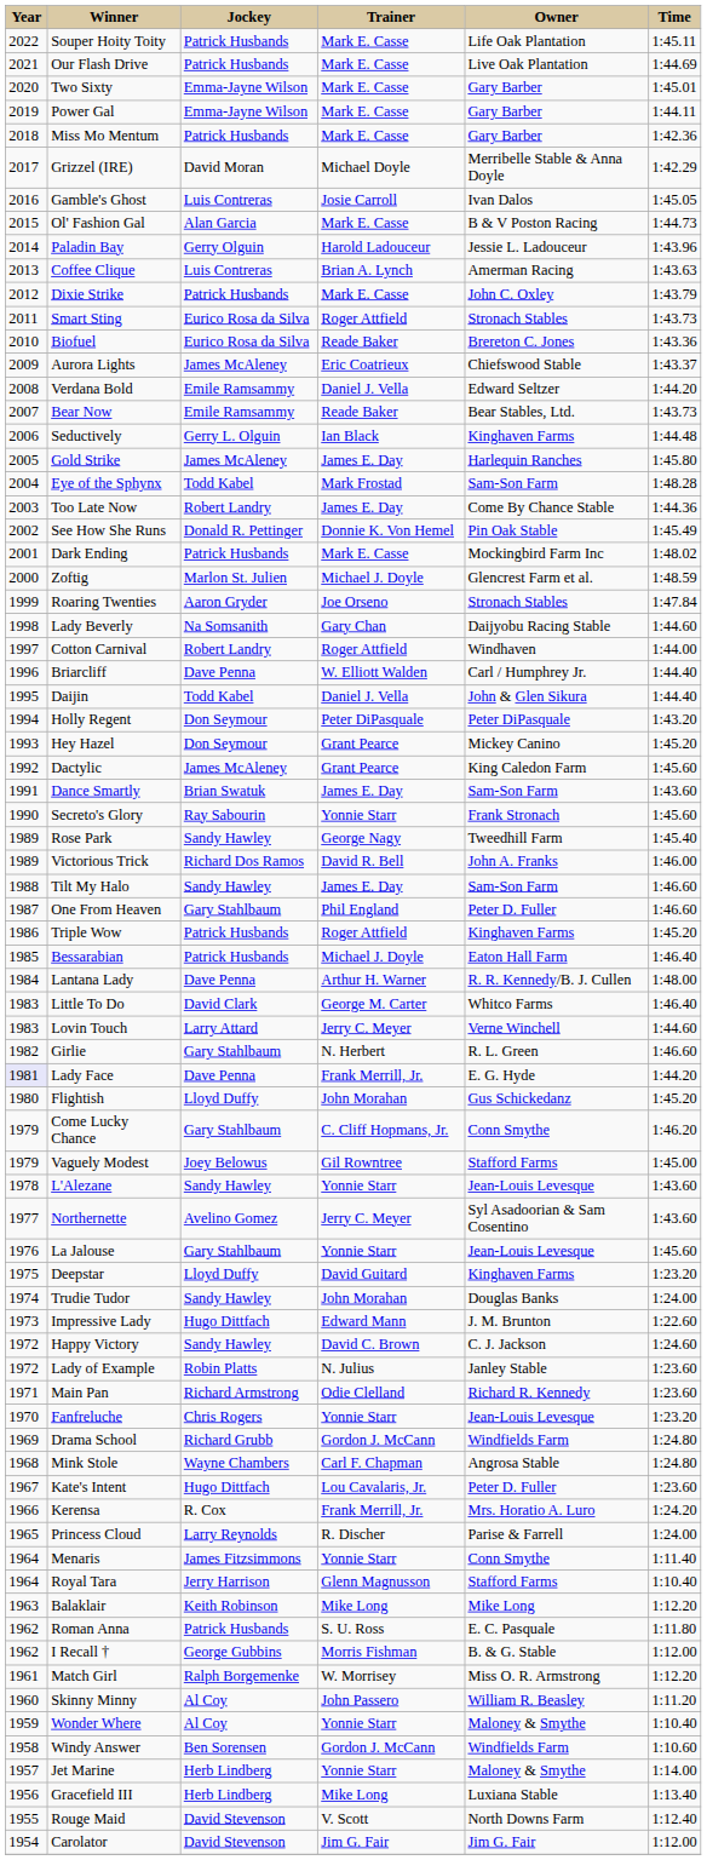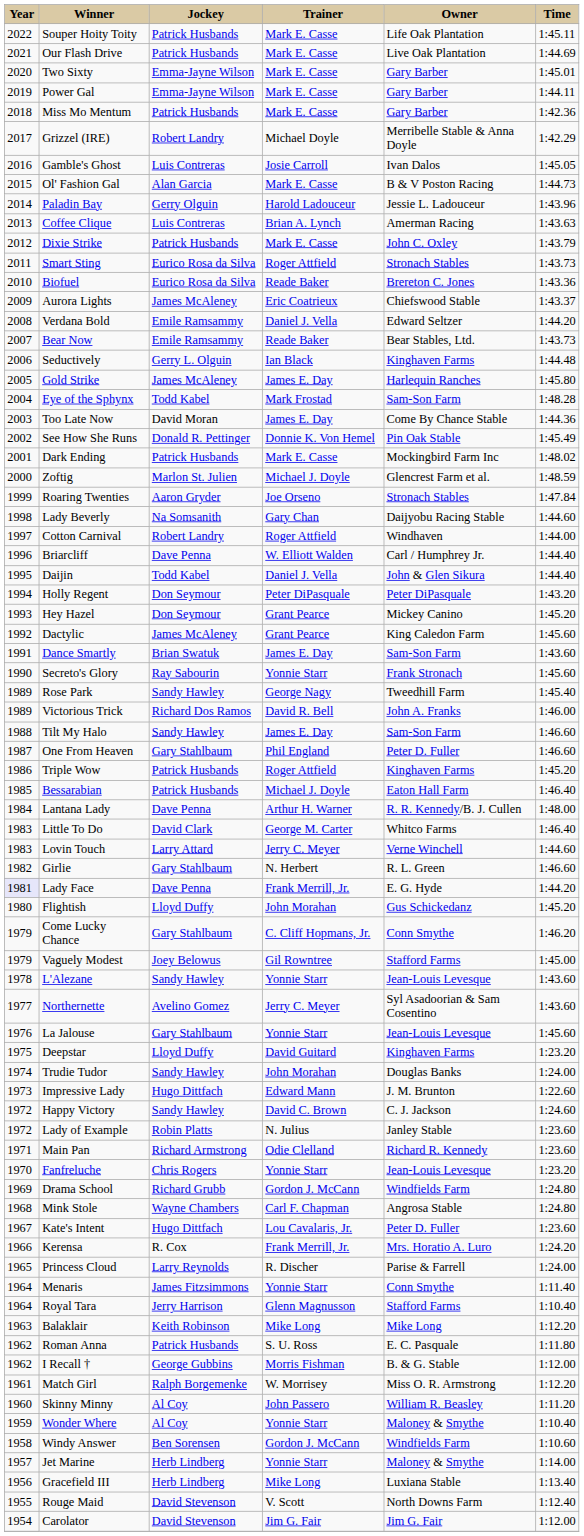Grizzel (IRE) | Jockey: David Moran -> Robert Landry
Too Late Now | Jockey: Robert Landry -> David Moran
